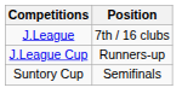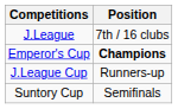+ row: Emperor's Cup | Champions
